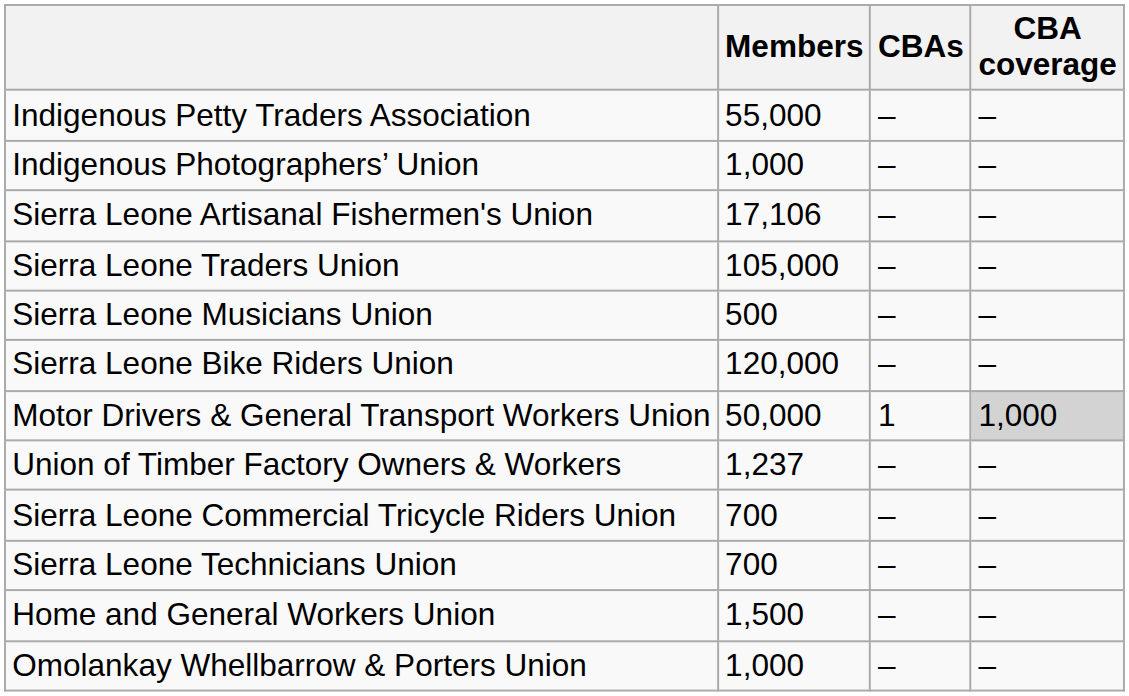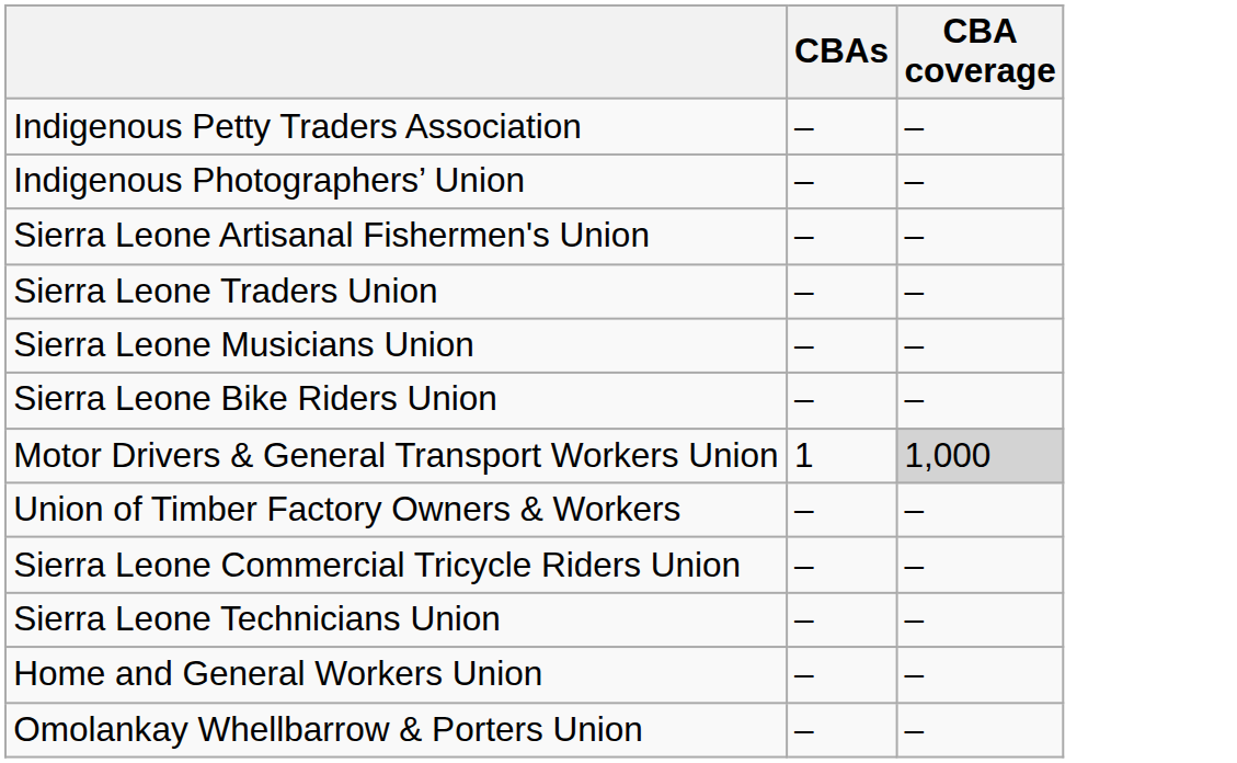- column: Members | 55,000 | 1,000 | 17,106 | 105,000 | 500 | 120,000 | 50,000 | 1,237 | 700 | 700 | 1,500 | 1,000
